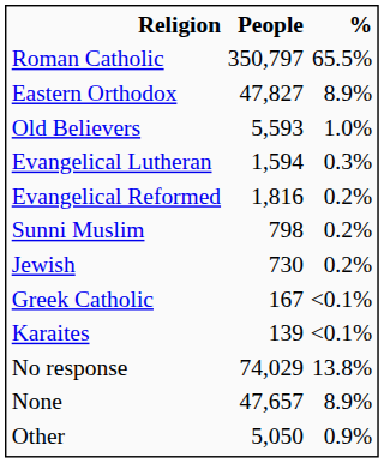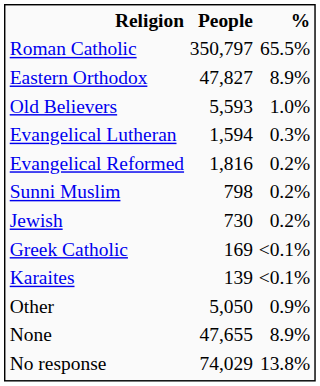Greek Catholic | People: 167 -> 169
rows swapped: Other <-> No response
None | People: 47,657 -> 47,655
